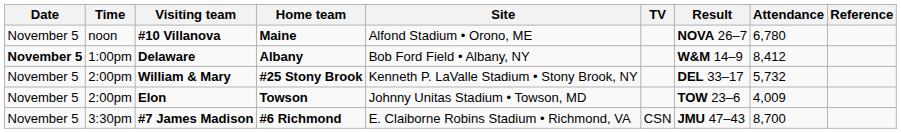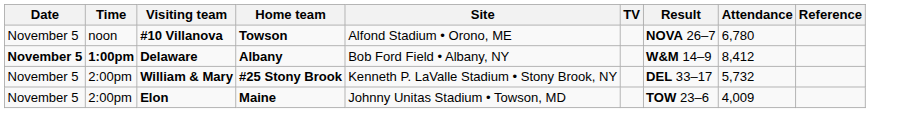#10 Villanova | Home team: Maine -> Towson
Delaware | Time: normal -> bold
Elon | Home team: Towson -> Maine
- row: November 5 | 3:30pm | #7 James Madison | #6 Richmond | E. Claiborne Robins Stadium • Richmond, VA | CSN | JMU 47–43 | 8,700
